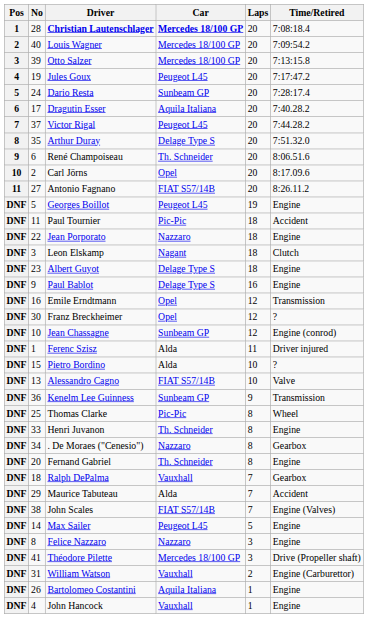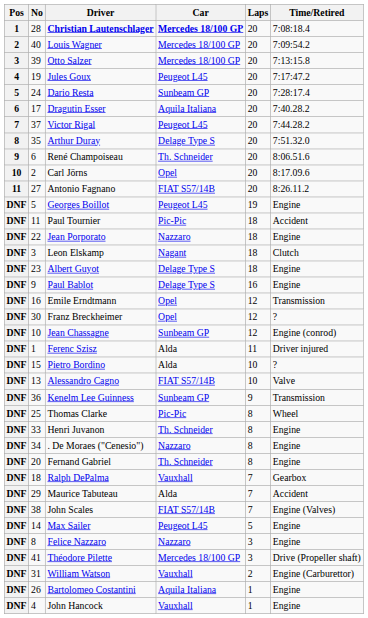. De Moraes ("Cenesio") | Time/Retired: Gearbox -> Engine
